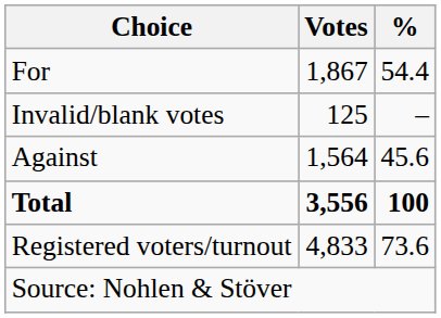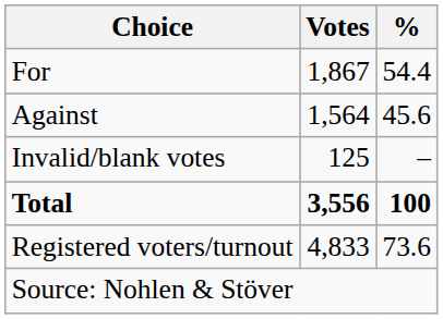rows swapped: Against <-> Invalid/blank votes
